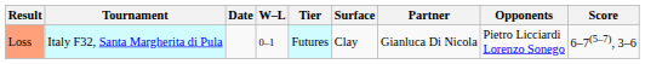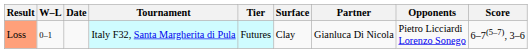columns swapped: W–L <-> Tournament
